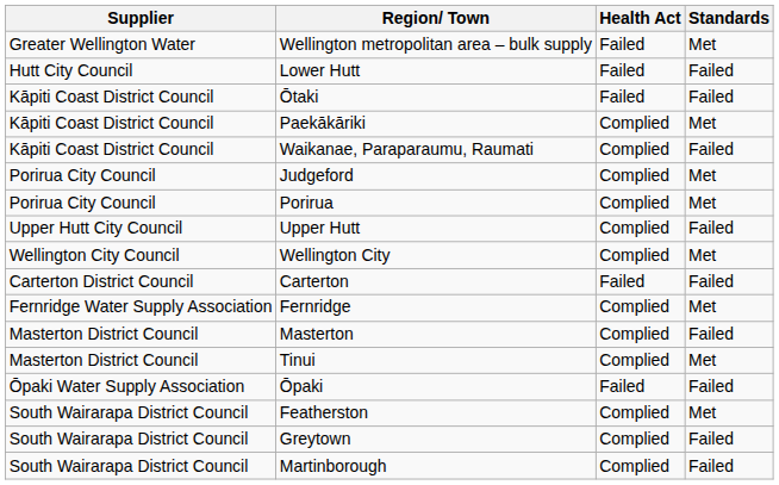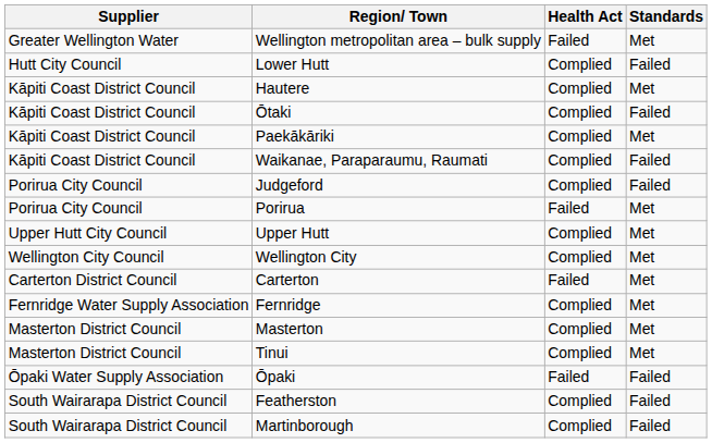Lower Hutt | Health Act: Failed -> Complied
+ row: Kāpiti Coast District Council | Hautere | Complied | Met
Ōtaki | Health Act: Failed -> Complied
Judgeford | Standards: Met -> Failed
Porirua | Health Act: Complied -> Failed
Upper Hutt | Standards: Failed -> Met
Carterton | Standards: Failed -> Met
Masterton | Standards: Failed -> Met
Featherston | Standards: Met -> Failed
- row: South Wairarapa District Council | Greytown | Complied | Failed
